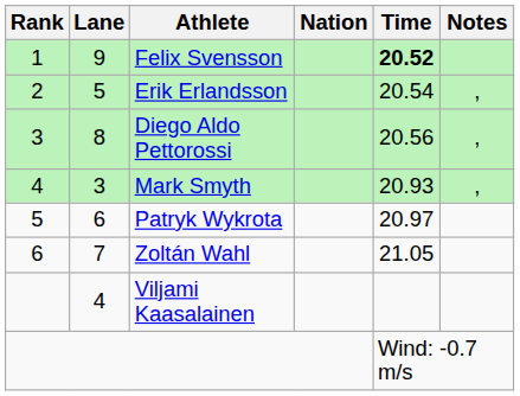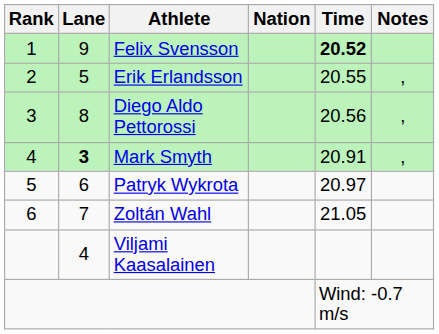Erik Erlandsson | Time: 20.54 -> 20.55
Mark Smyth | Lane: normal -> bold
Mark Smyth | Time: 20.93 -> 20.91
